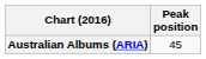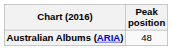Australian Albums (ARIA) | Peak position: 45 -> 48
